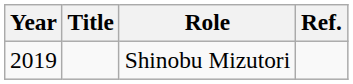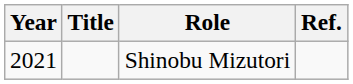Shinobu Mizutori | Year: 2019 -> 2021
